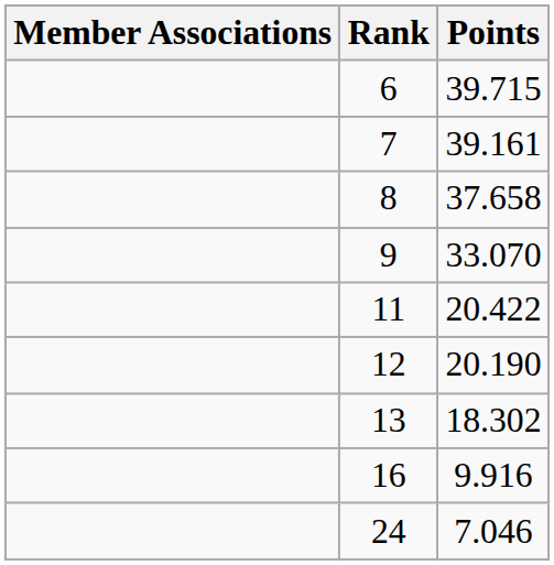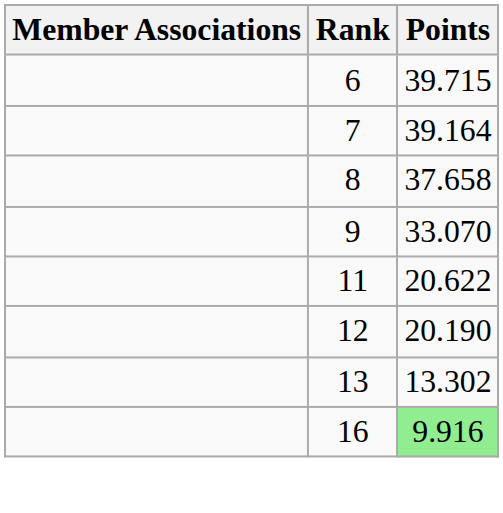7 | Points: 39.161 -> 39.164
11 | Points: 20.422 -> 20.622
13 | Points: 18.302 -> 13.302
16 | Points: no background -> lightgreen background
- row: 24 | 7.046
